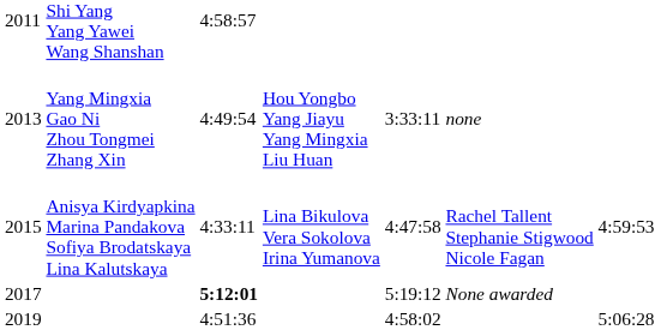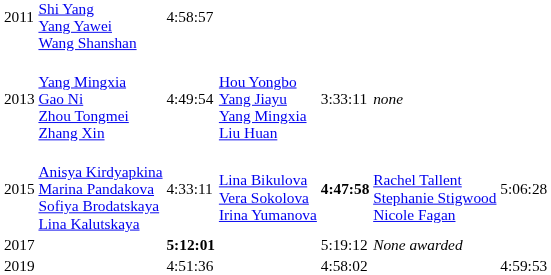2015 | column 5: normal -> bold
2015 | column 7: 4:59:53 -> 5:06:28
2019 | column 7: 5:06:28 -> 4:59:53
